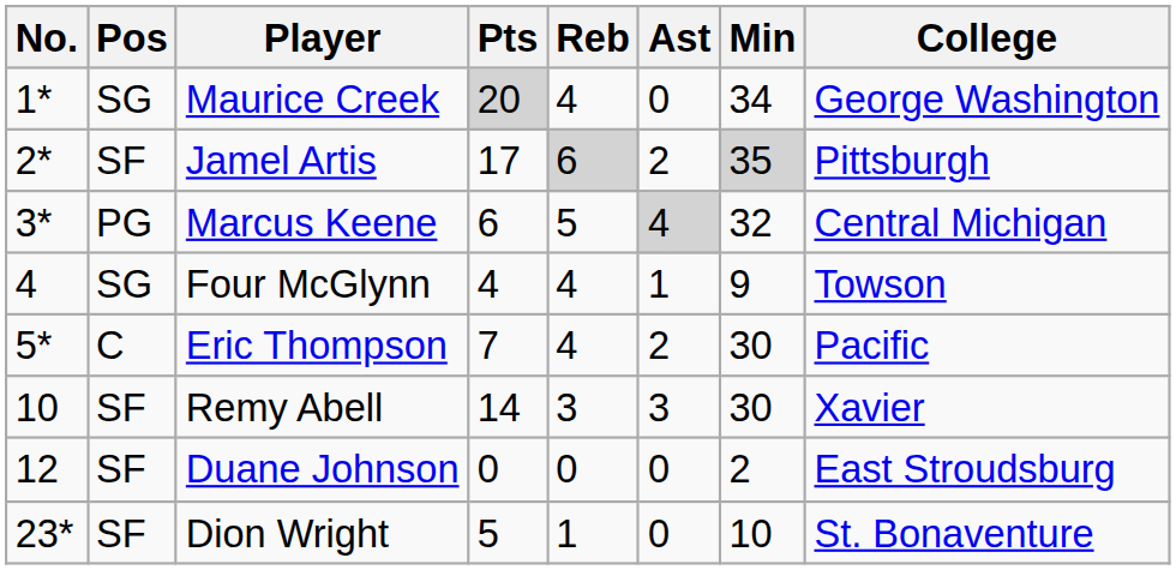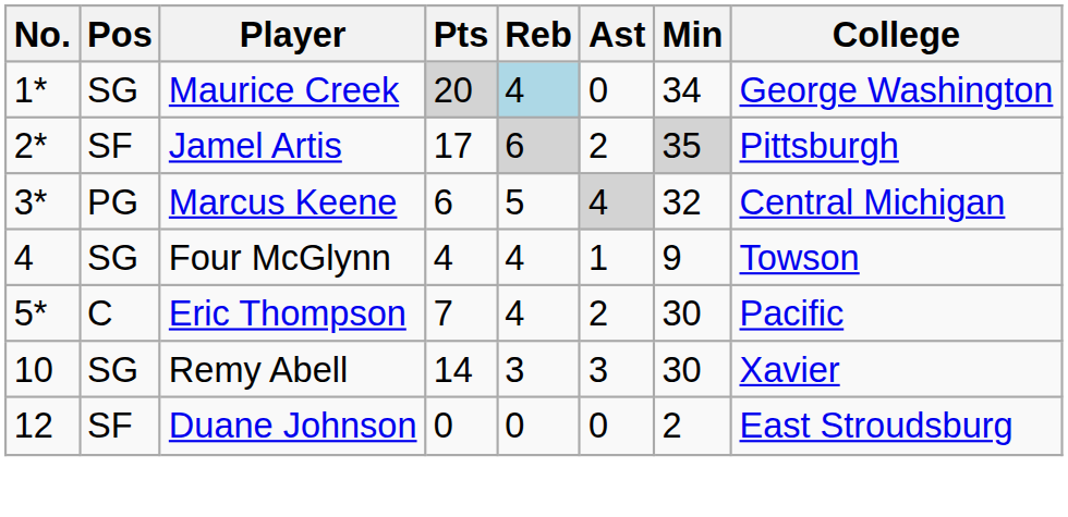Maurice Creek | Reb: no background -> lightblue background
Remy Abell | Pos: SF -> SG
- row: 23* | SF | Dion Wright | 5 | 1 | 0 | 10 | St. Bonaventure
